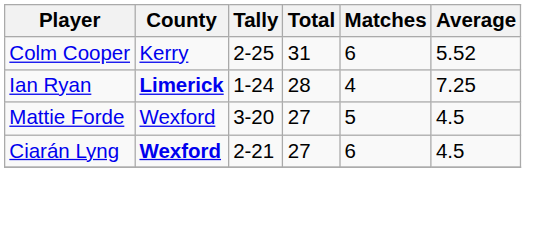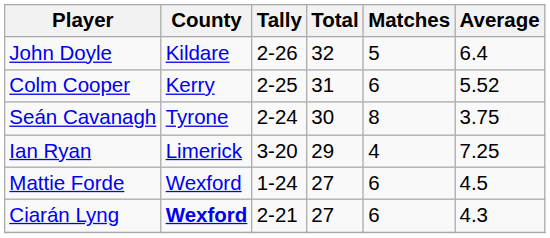+ row: John Doyle | Kildare | 2-26 | 32 | 5 | 6.4
+ row: Seán Cavanagh | Tyrone | 2-24 | 30 | 8 | 3.75
Ian Ryan | County: bold -> normal
Ian Ryan | Tally: 1-24 -> 3-20
Ian Ryan | Total: 28 -> 29
Mattie Forde | Tally: 3-20 -> 1-24
Mattie Forde | Matches: 5 -> 6
Ciarán Lyng | Average: 4.5 -> 4.3
